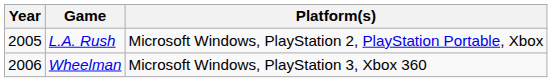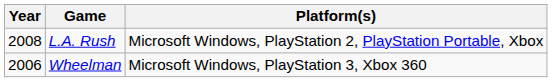L.A. Rush | Year: 2005 -> 2008
